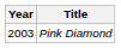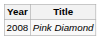Pink Diamond | Year: 2003 -> 2008
